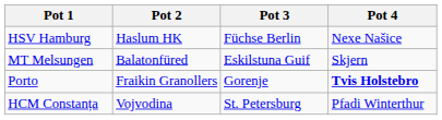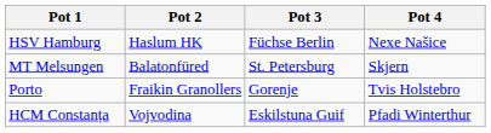MT Melsungen | Pot 3: Eskilstuna Guif -> St. Petersburg
Porto | Pot 4: bold -> normal
HCM Constanța | Pot 3: St. Petersburg -> Eskilstuna Guif
